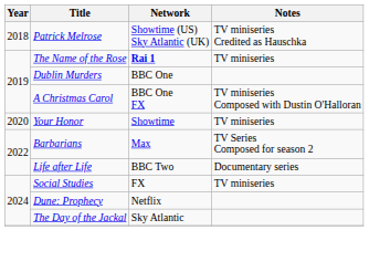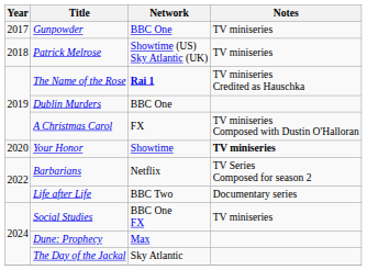+ row: 2017 | Gunpowder | BBC One | TV miniseries
Patrick Melrose | Notes: TV miniseries Credited as Hauschka -> TV miniseries
The Name of the Rose | Notes: TV miniseries -> TV miniseries Credited as Hauschka
A Christmas Carol | Network: BBC One FX -> FX
Your Honor | Notes: normal -> bold
Barbarians | Network: Max -> Netflix
Social Studies | Network: FX -> BBC One FX
Dune: Prophecy | Network: Netflix -> Max
